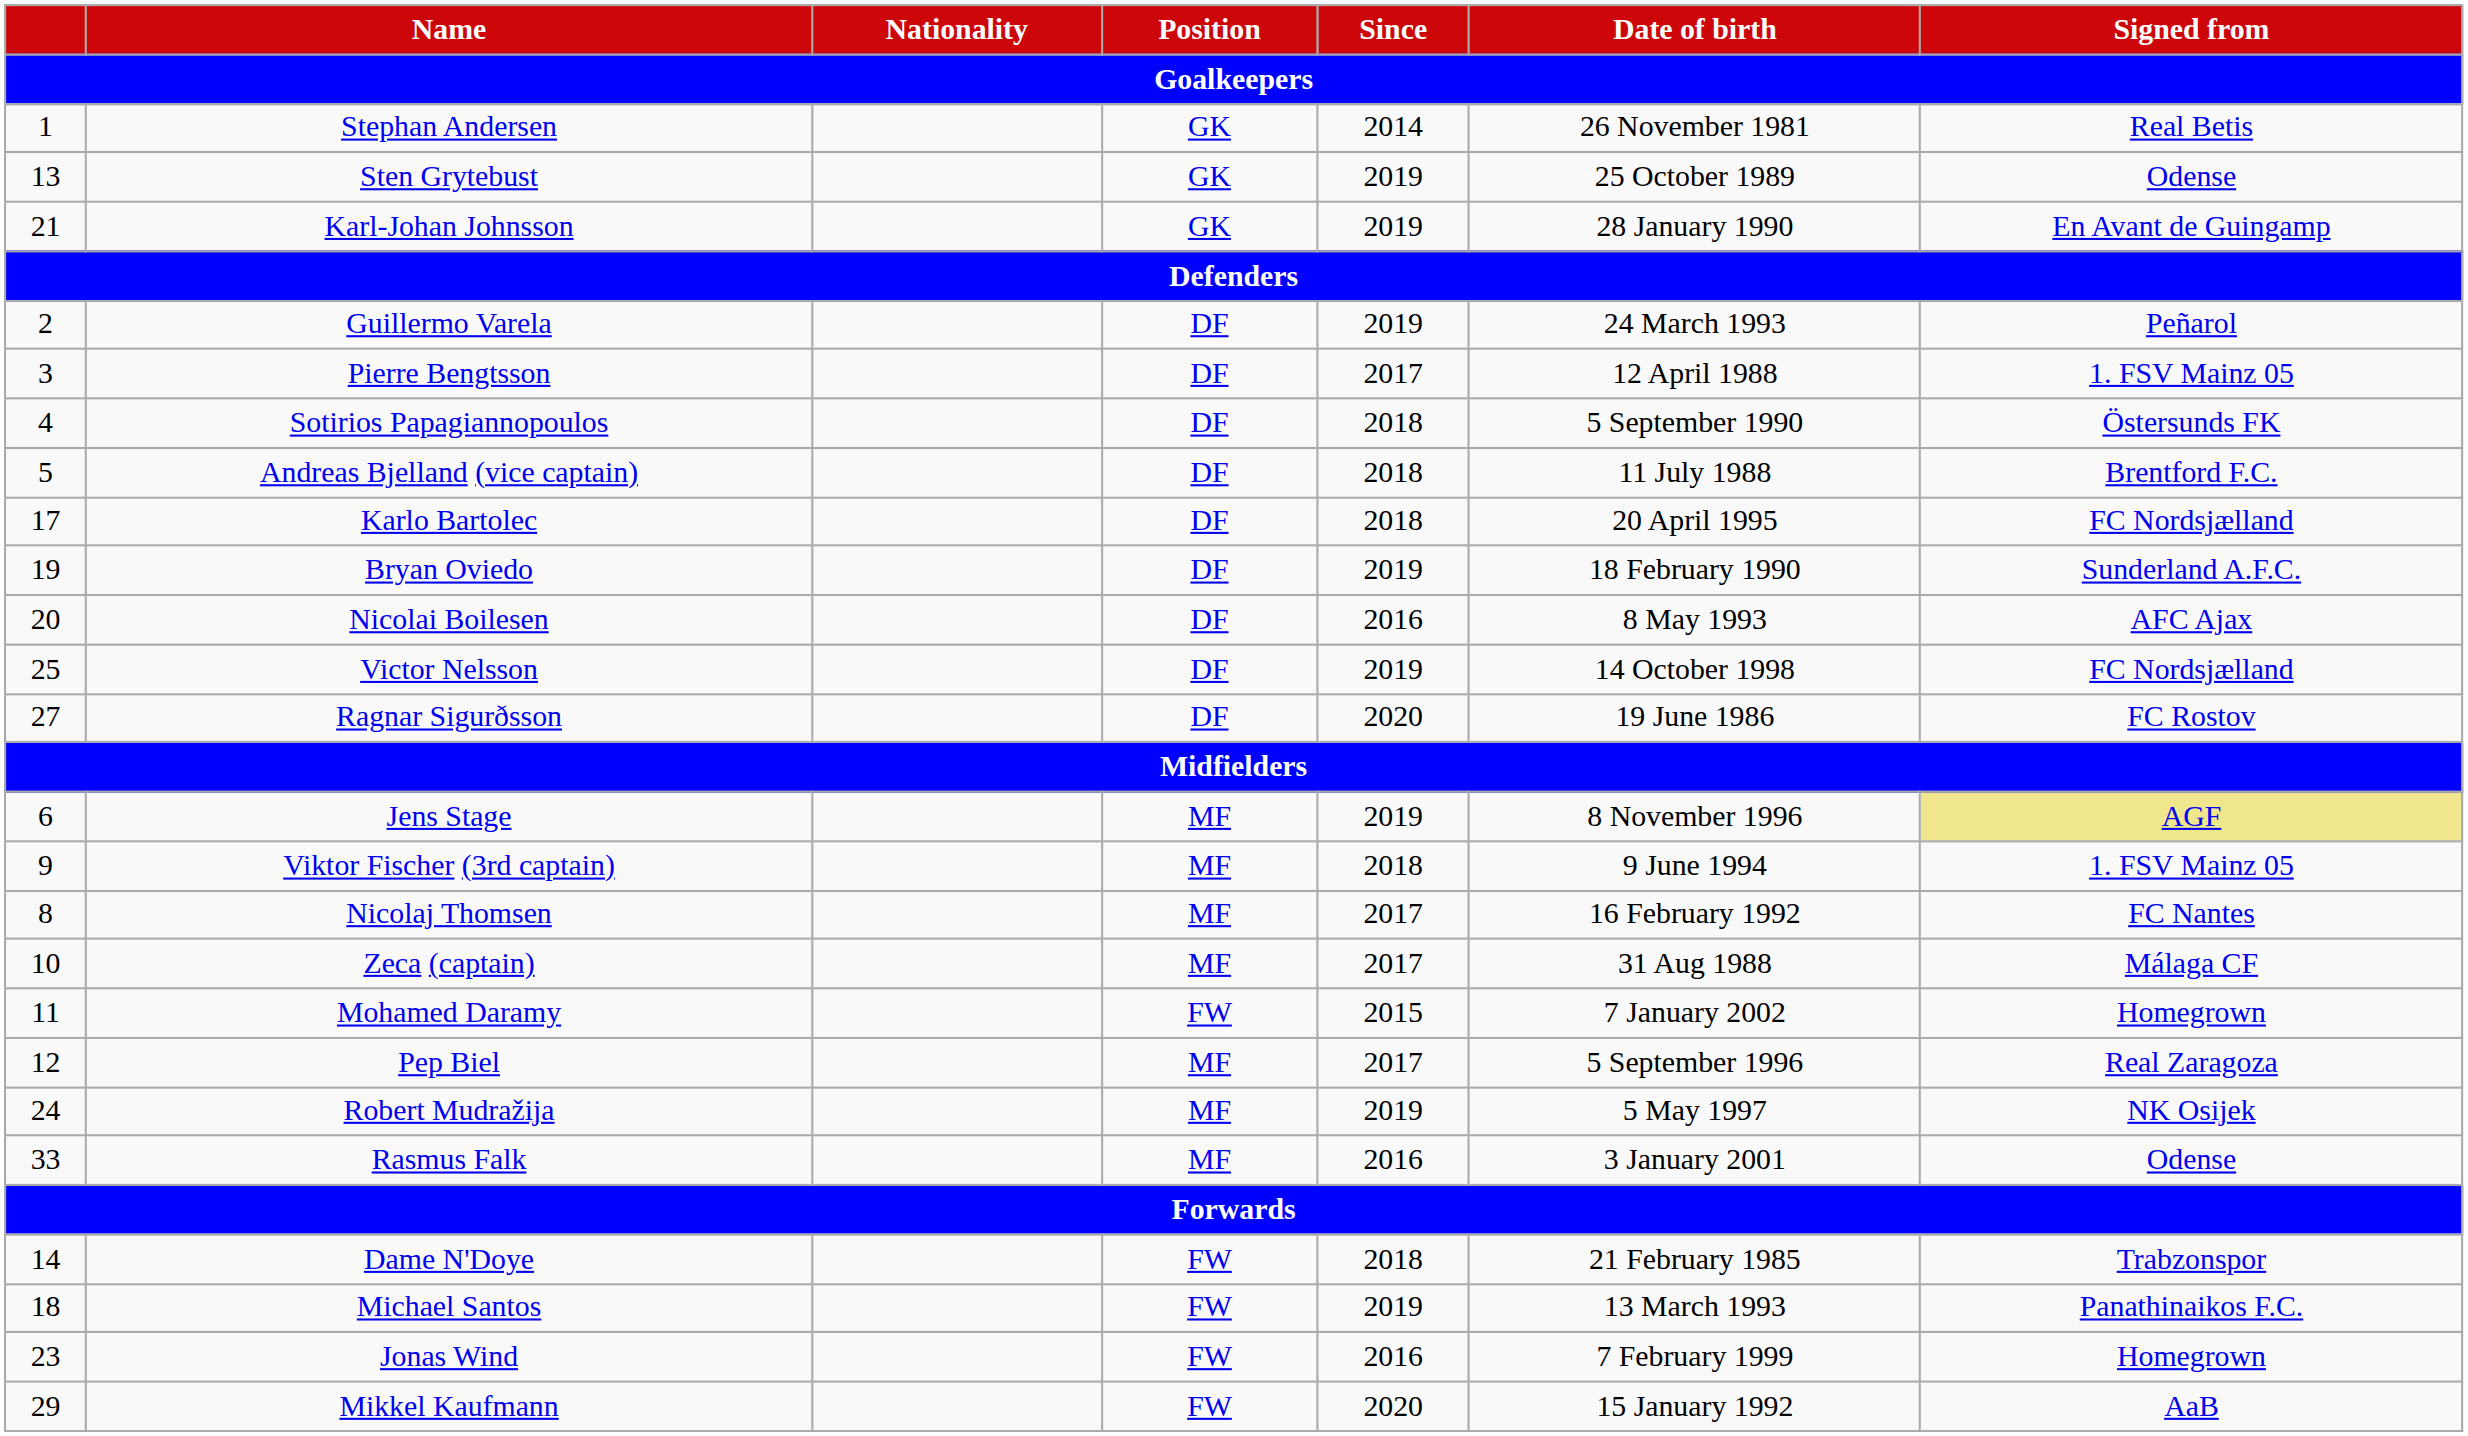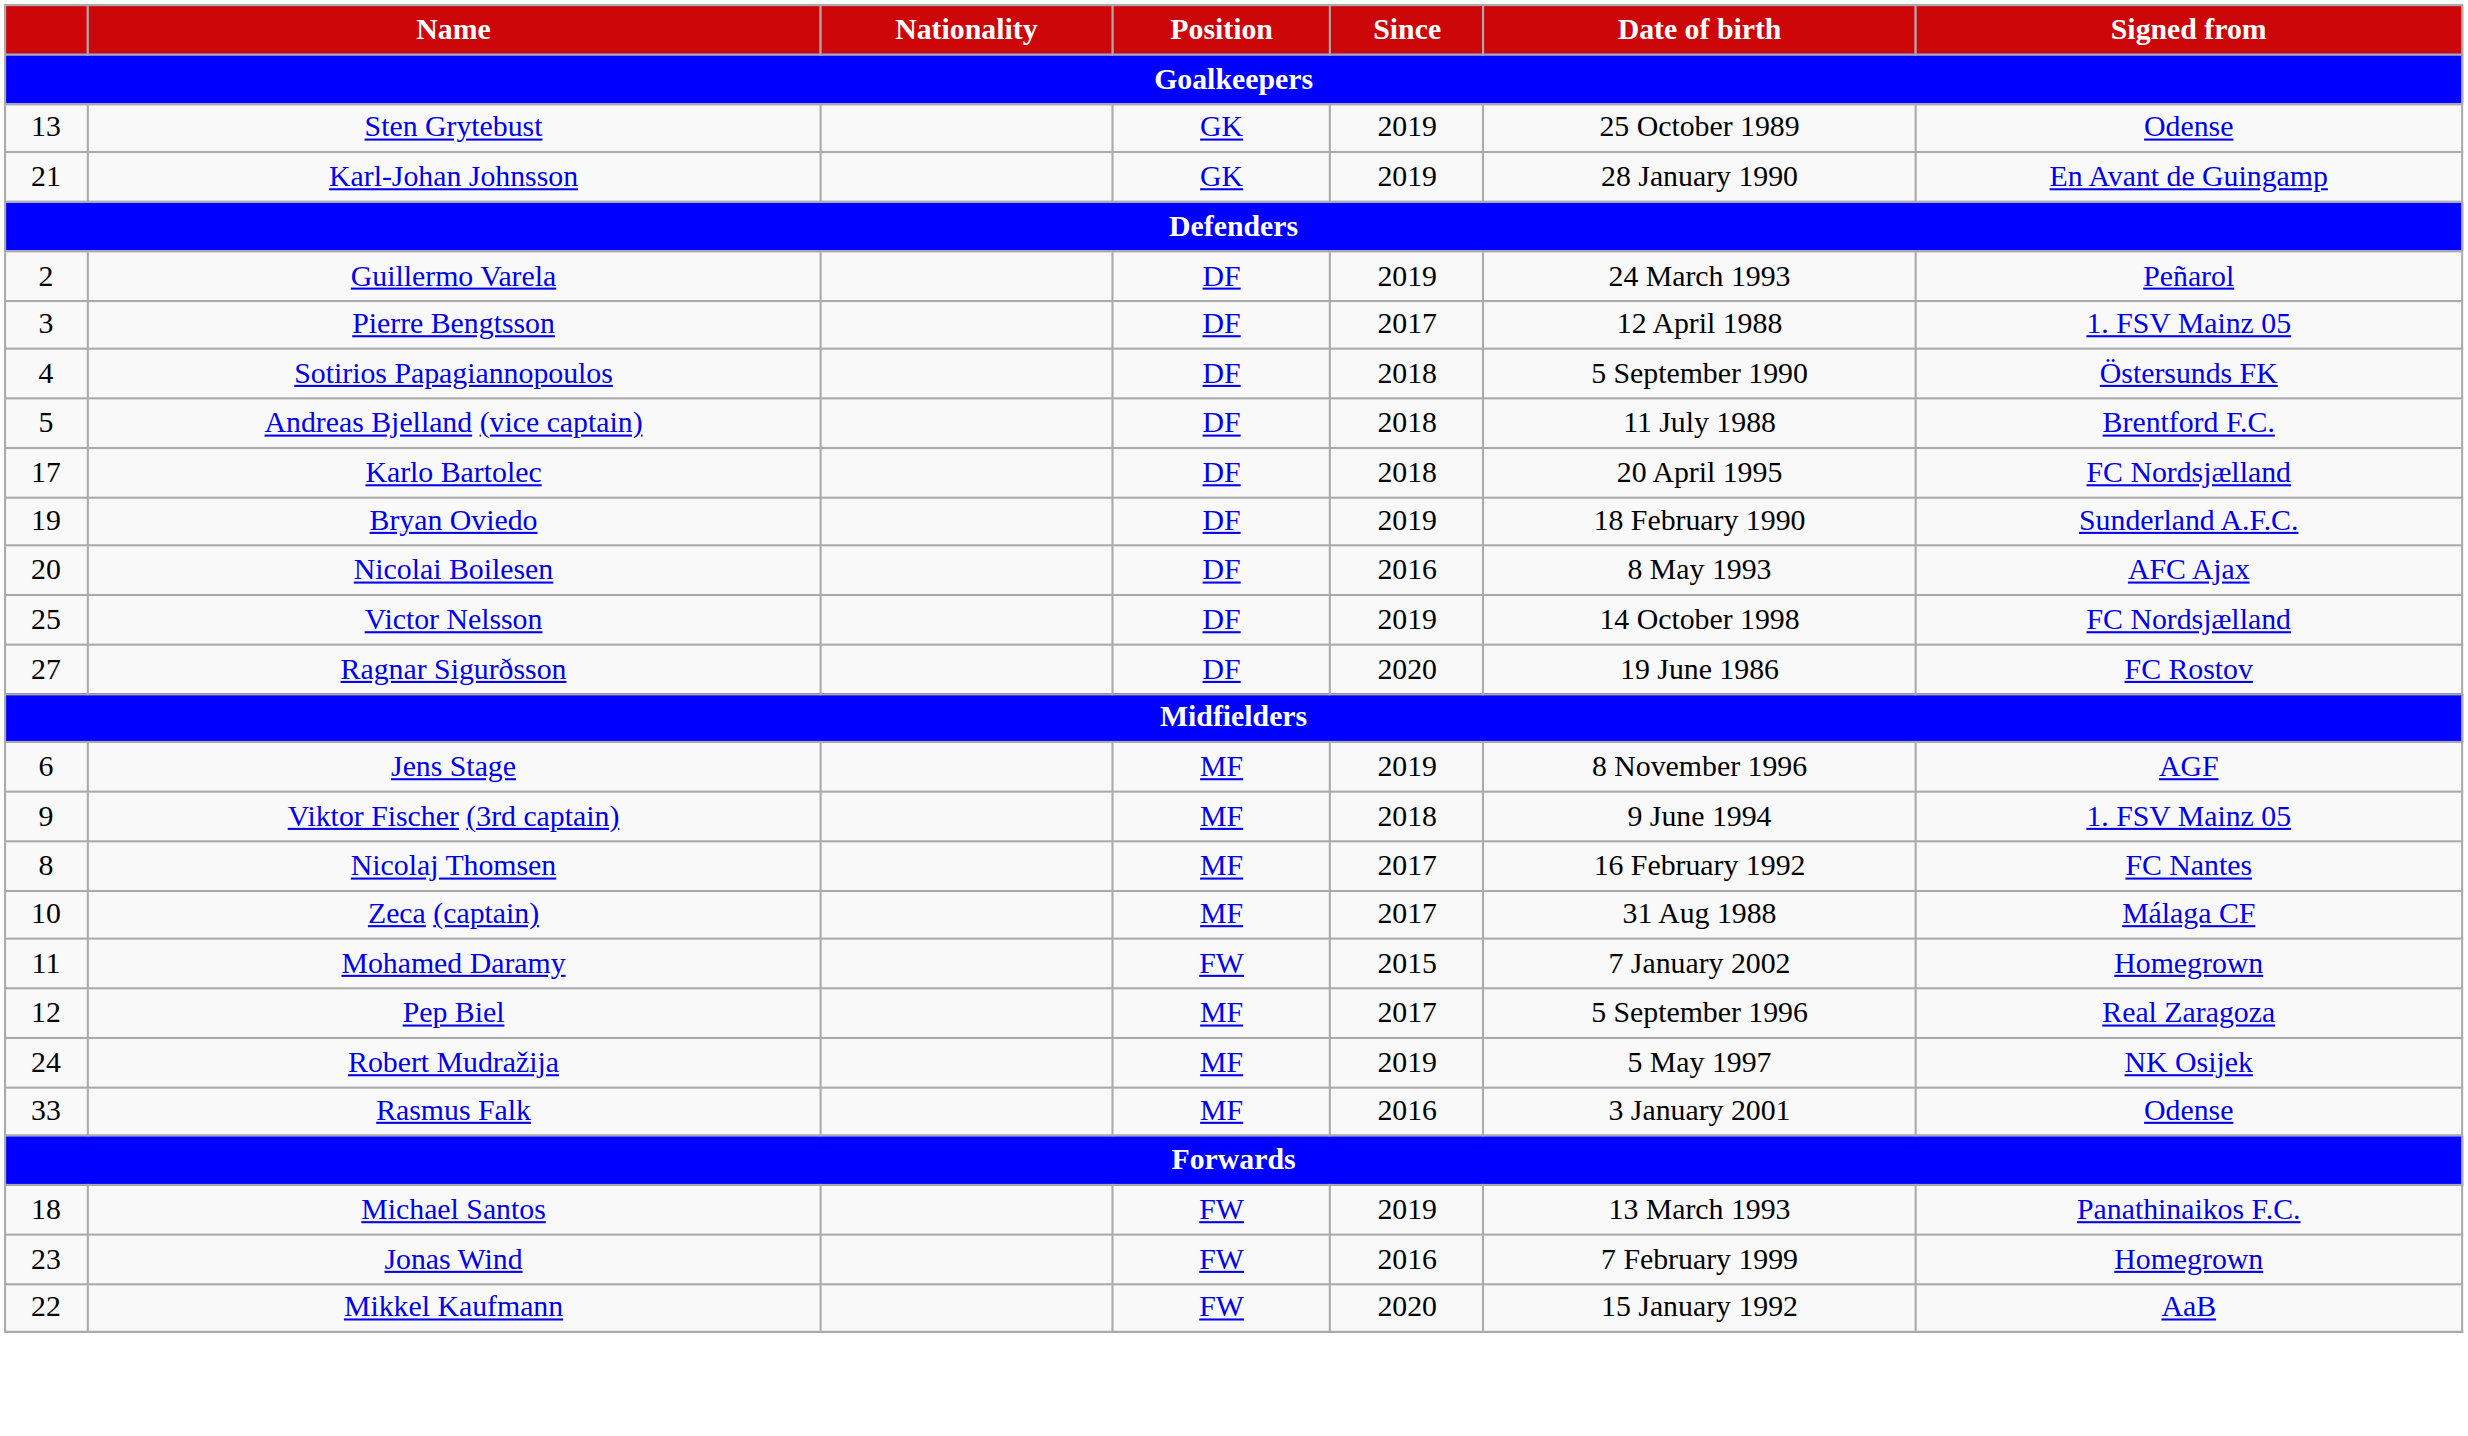- row: 1 | Stephan Andersen | GK | 2014 | 26 November 1981 | Real Betis
Jens Stage | Signed from: khaki background -> no background
- row: 14 | Dame N'Doye | FW | 2018 | 21 February 1985 | Trabzonspor
Mikkel Kaufmann | column 1: 29 -> 22
